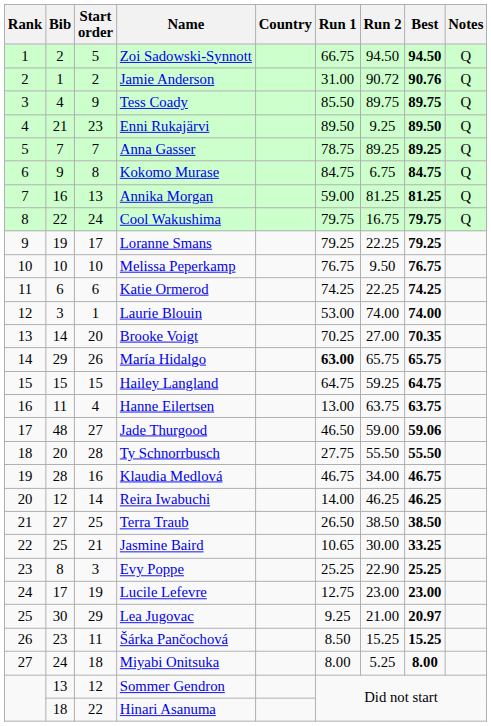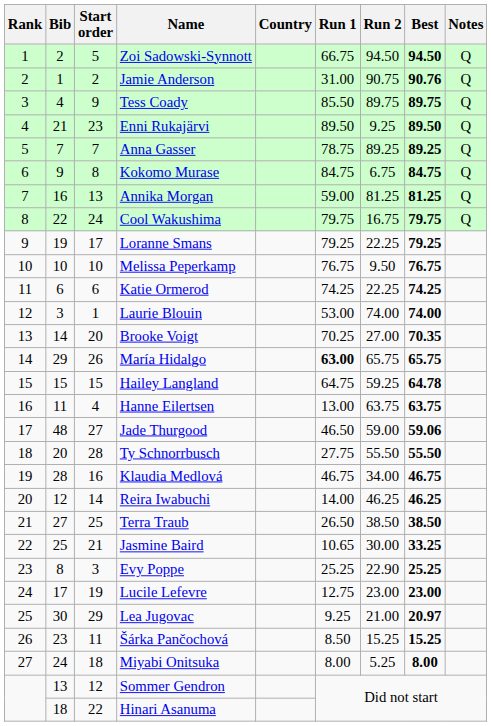Jamie Anderson | Run 2: 90.72 -> 90.75
Hailey Langland | Best: 64.75 -> 64.78
